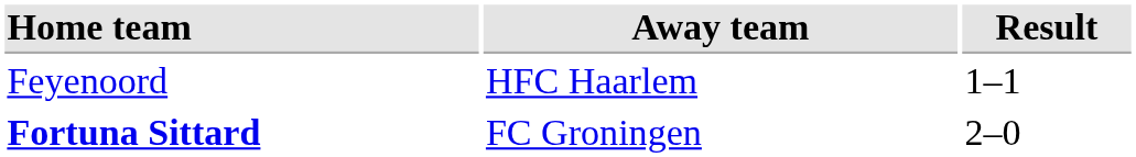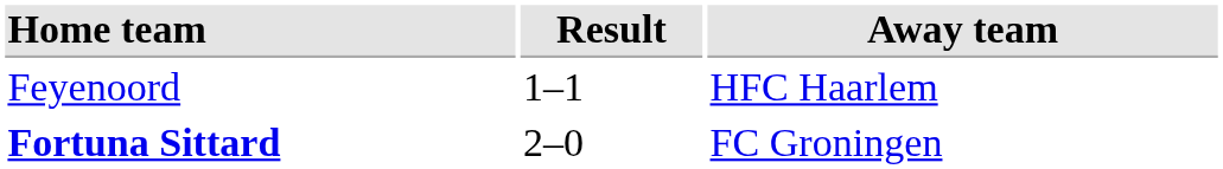columns swapped: Result <-> Away team
